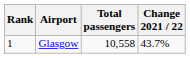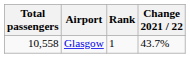columns swapped: Rank <-> Total passengers
